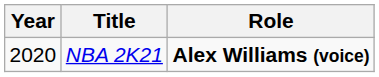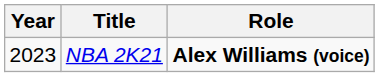NBA 2K21 | Year: 2020 -> 2023
